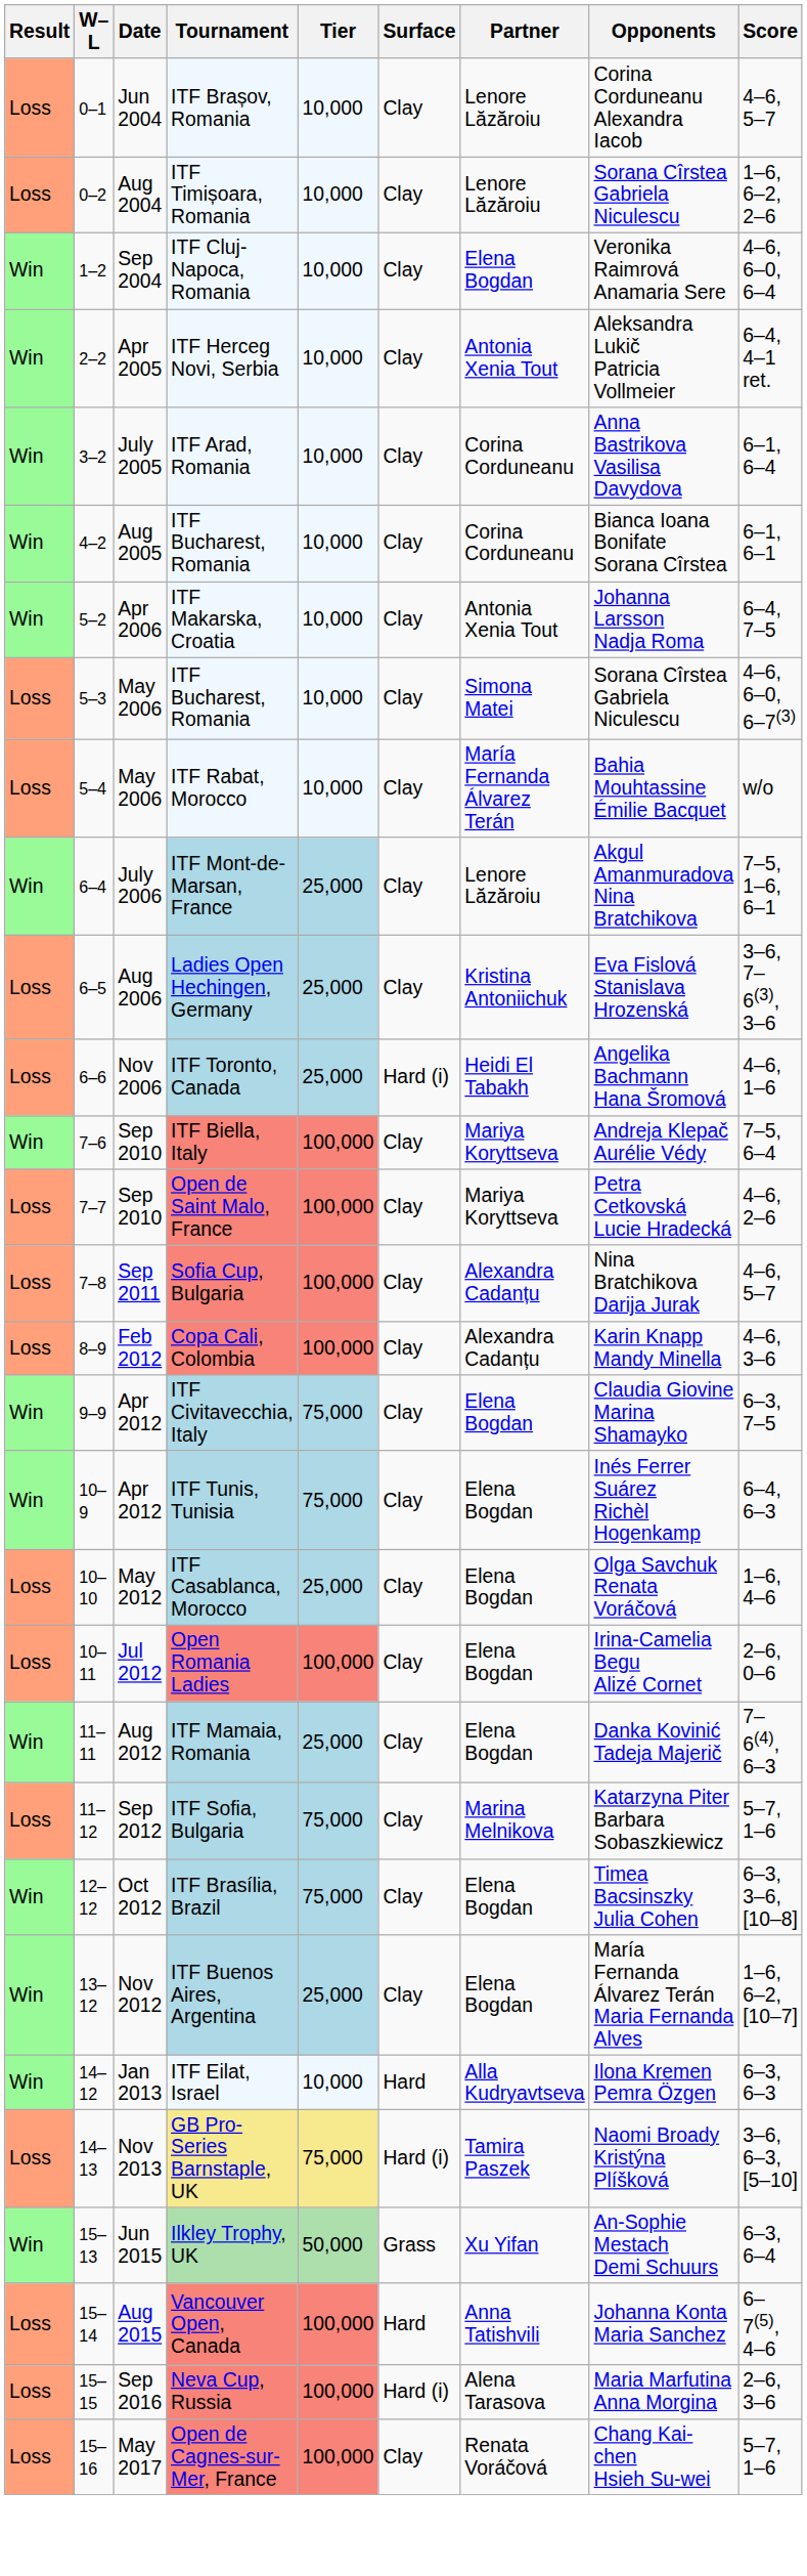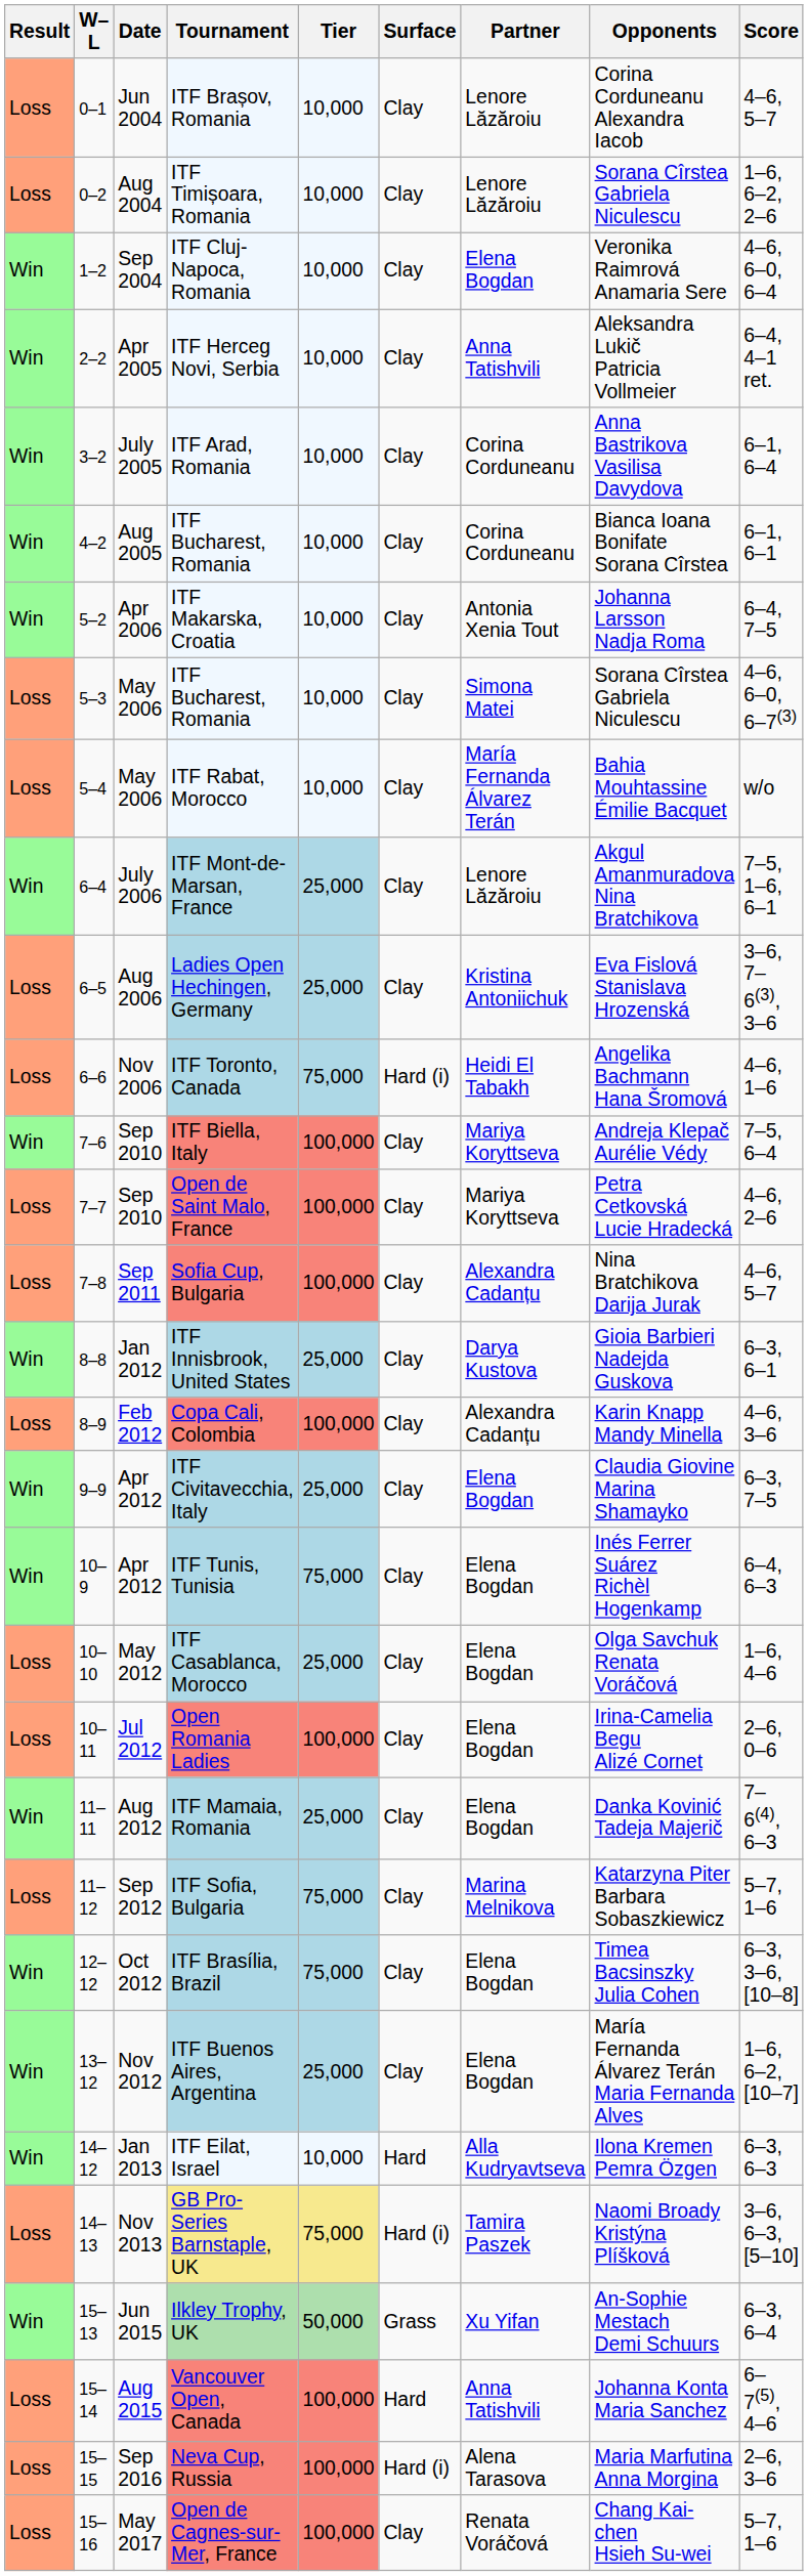ITF Herceg Novi, Serbia | Partner: Antonia Xenia Tout -> Anna Tatishvili
ITF Toronto, Canada | Tier: 25,000 -> 75,000
+ row: Win | 8–8 | Jan 2012 | ITF Innisbrook, United States | 25,000 | Clay | Darya Kustova | Gioia Barbieri Nadejda Guskova | 6–3, 6–1
ITF Civitavecchia, Italy | Tier: 75,000 -> 25,000
